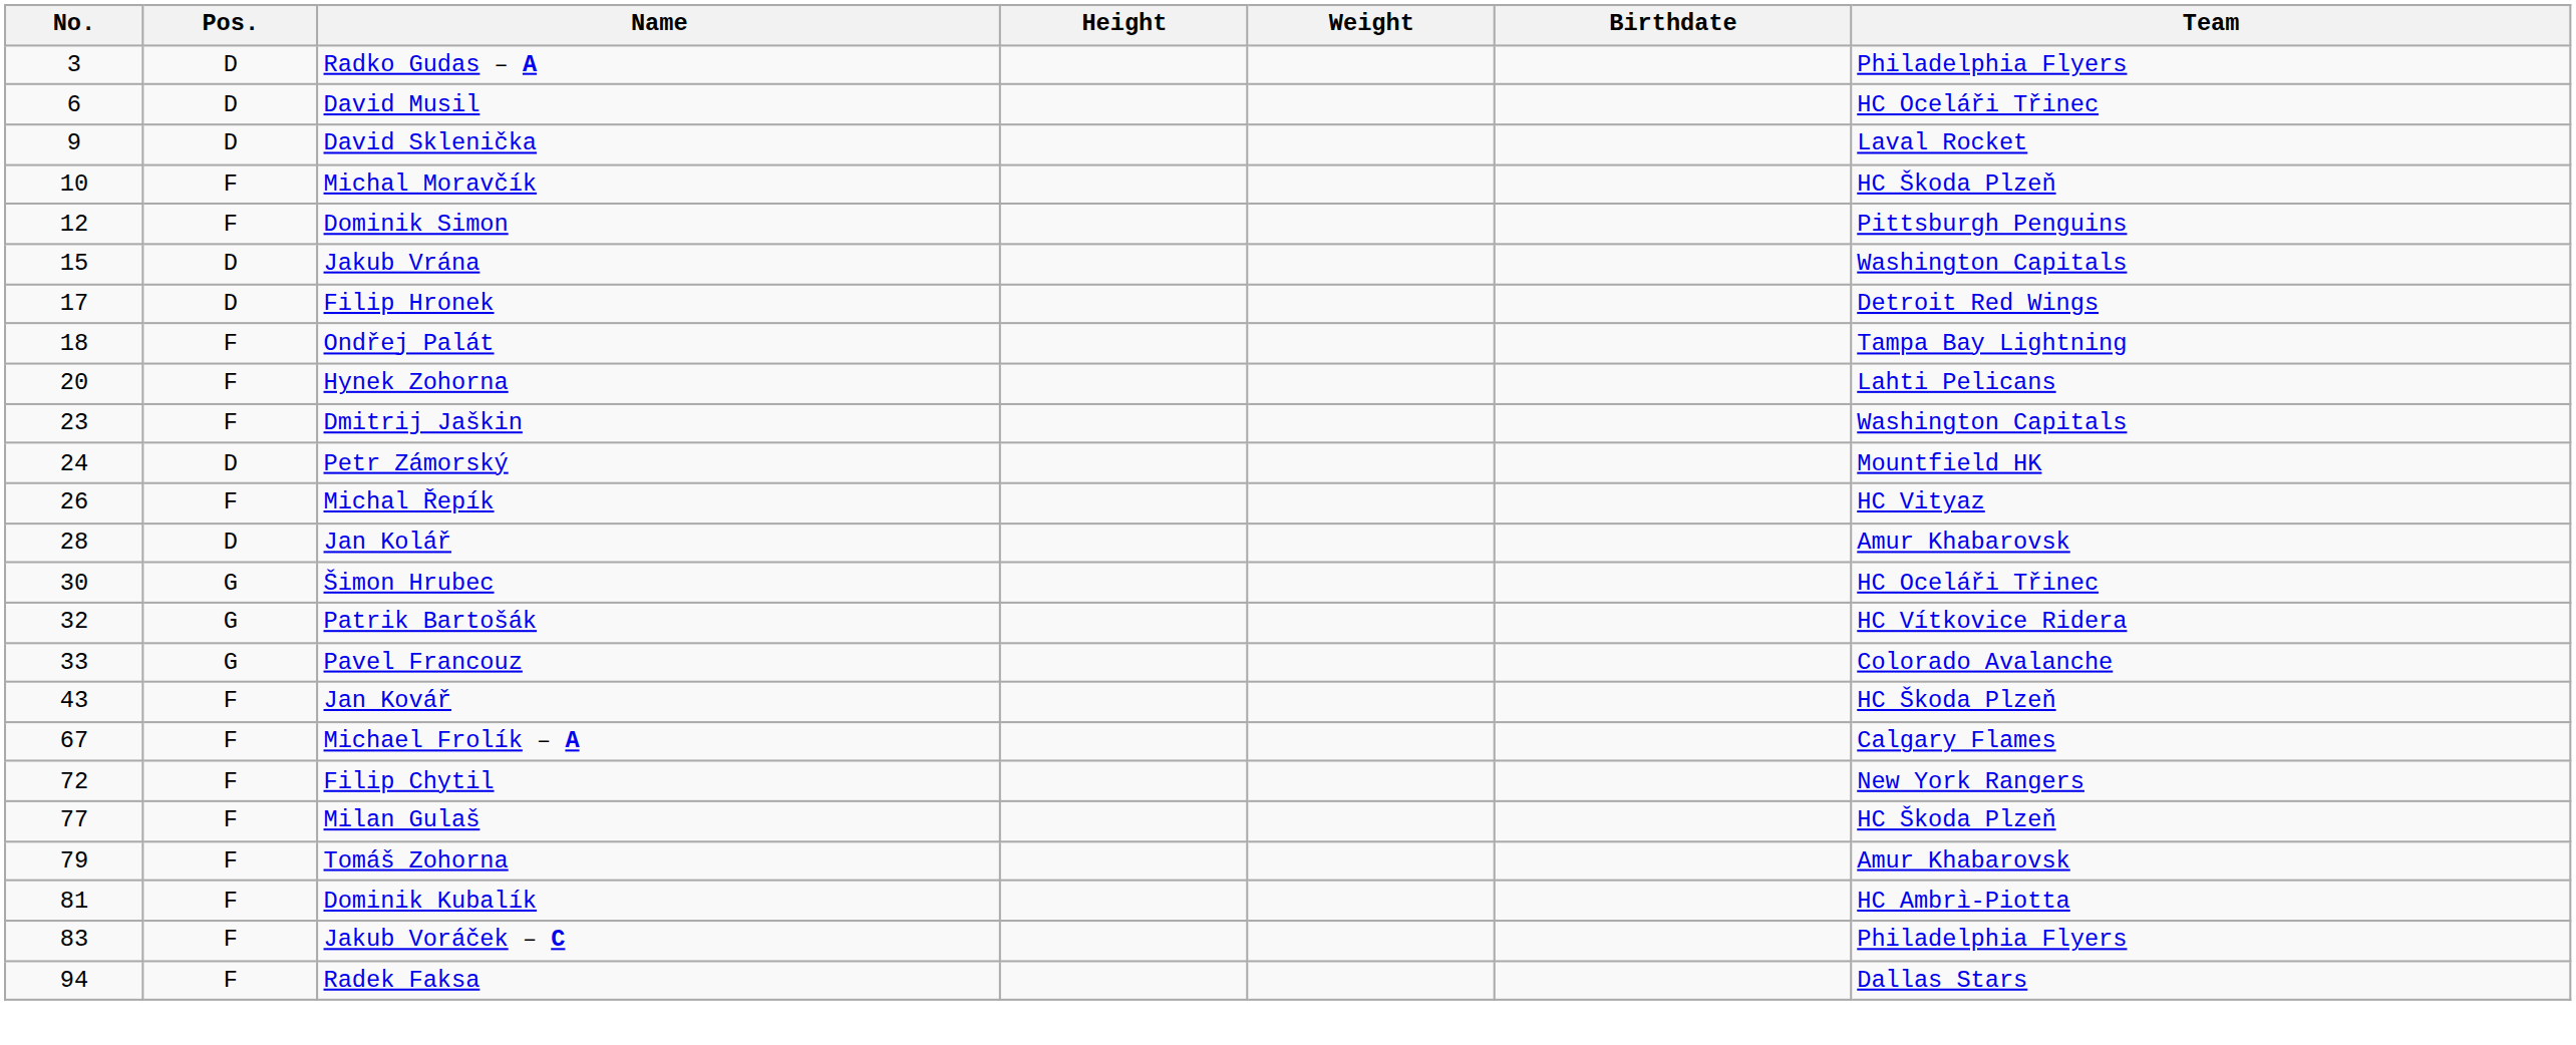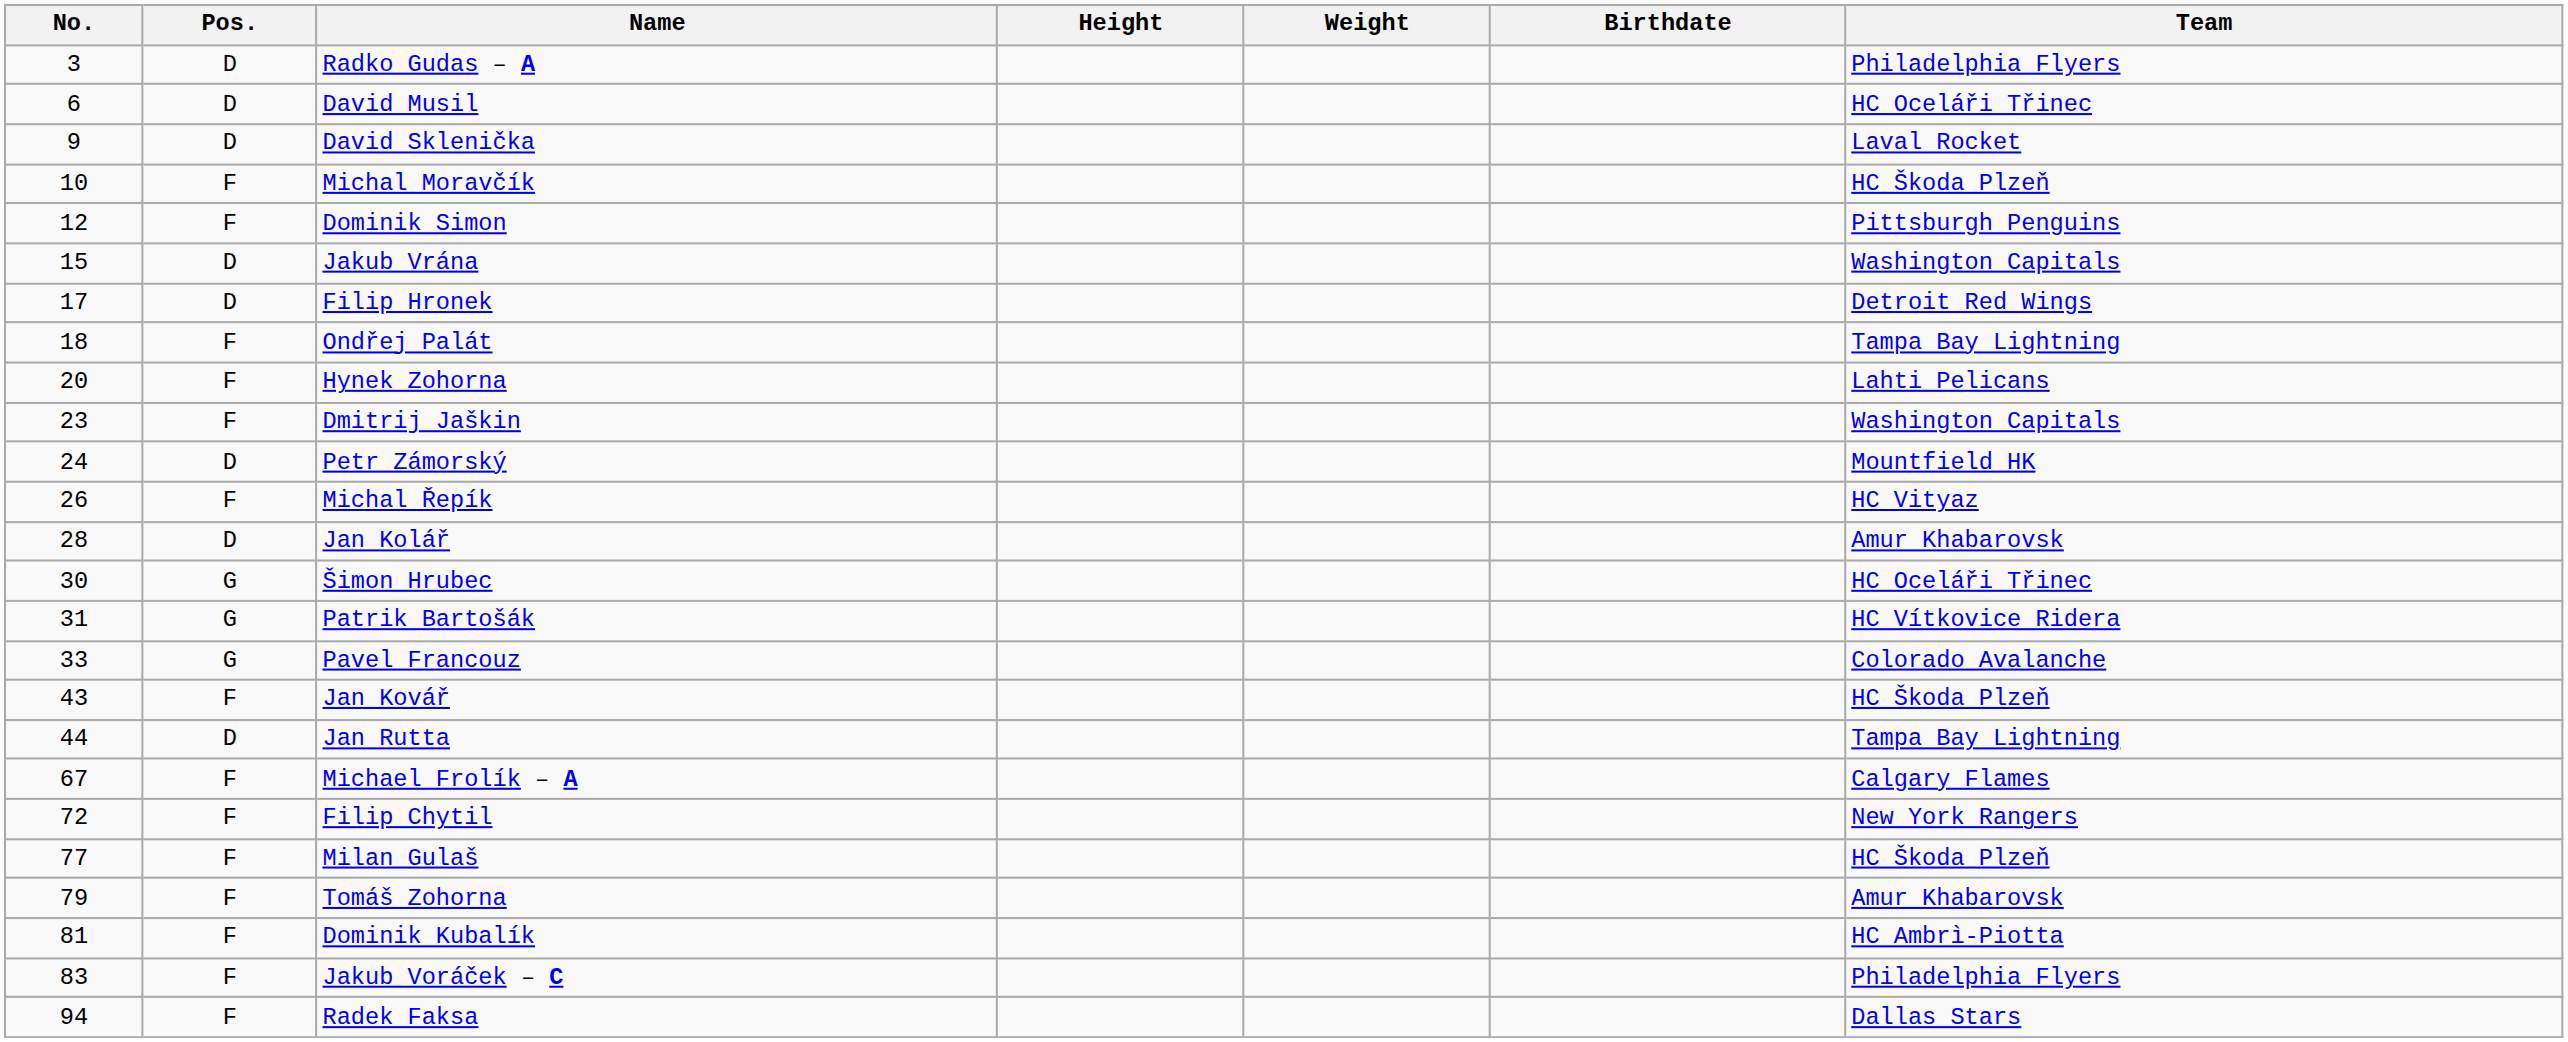Patrik Bartošák | No.: 32 -> 31
+ row: 44 | D | Jan Rutta | Tampa Bay Lightning
